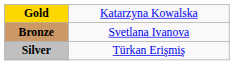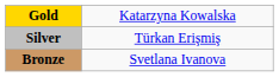rows swapped: Silver <-> Bronze
